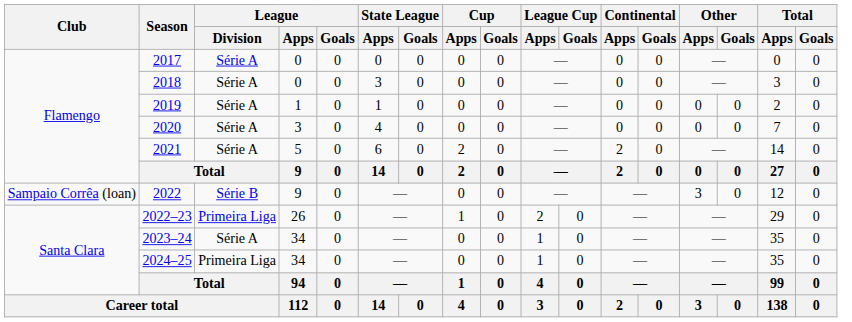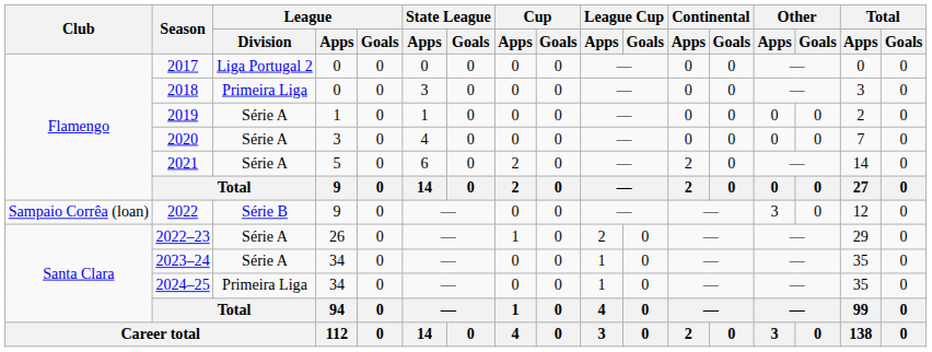2017 | League / Division: Série A -> Liga Portugal 2
2018 | League / Division: Série A -> Primeira Liga
2022–23 | League / Division: Primeira Liga -> Série A
